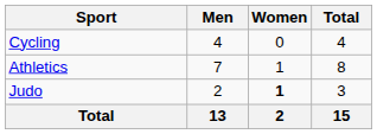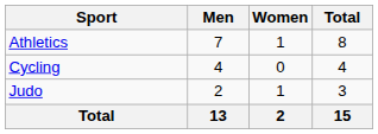rows swapped: Athletics <-> Cycling
Judo | Women: bold -> normal
